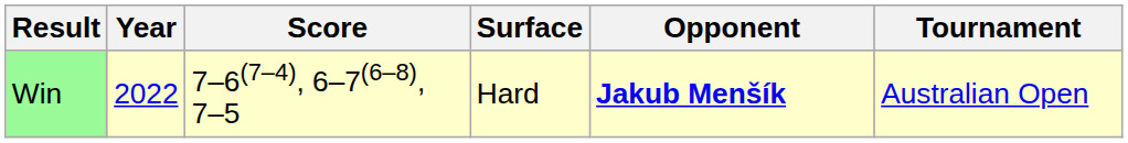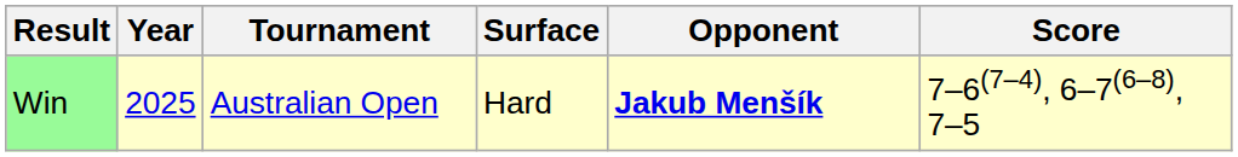columns swapped: Tournament <-> Score
Win | Year: 2022 -> 2025
